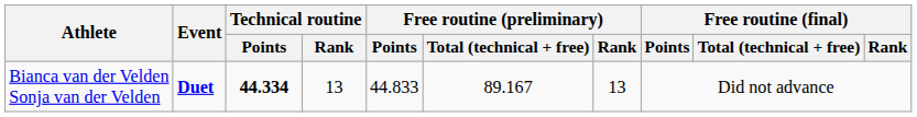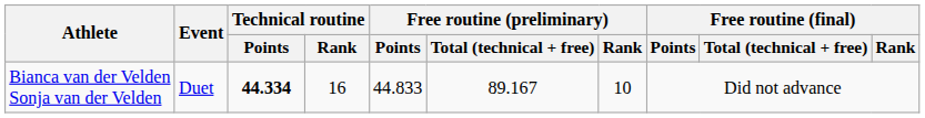Bianca van der Velden Sonja van der Velden | Event: bold -> normal
Bianca van der Velden Sonja van der Velden | Technical routine / Rank: 13 -> 16
Bianca van der Velden Sonja van der Velden | Free routine (preliminary) / Rank: 13 -> 10
